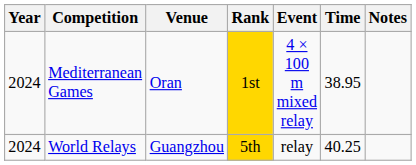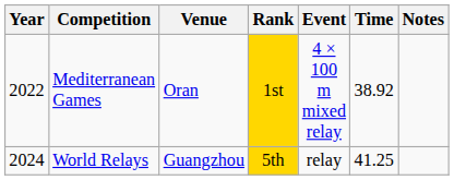Mediterranean Games | Year: 2024 -> 2022
Mediterranean Games | Time: 38.95 -> 38.92
World Relays | Time: 40.25 -> 41.25
